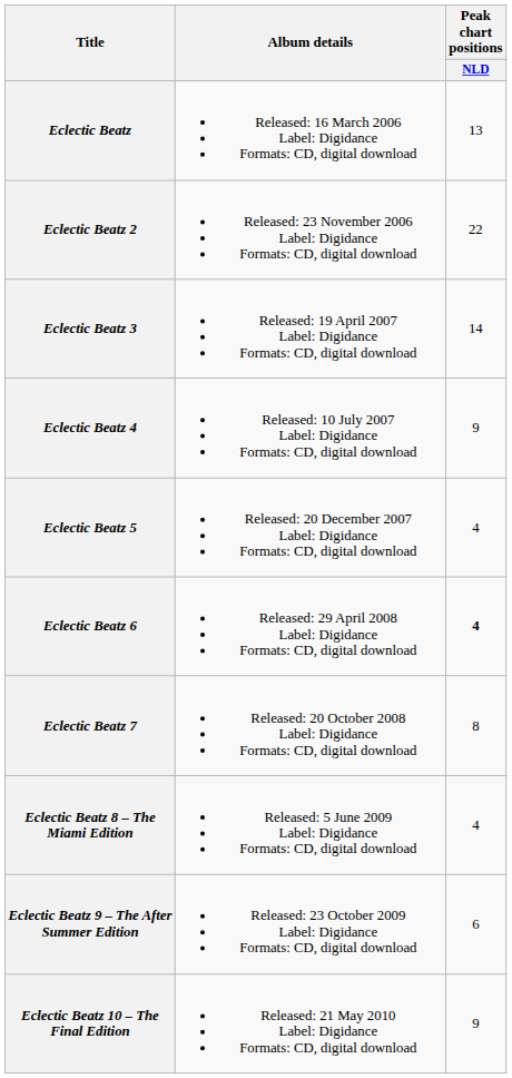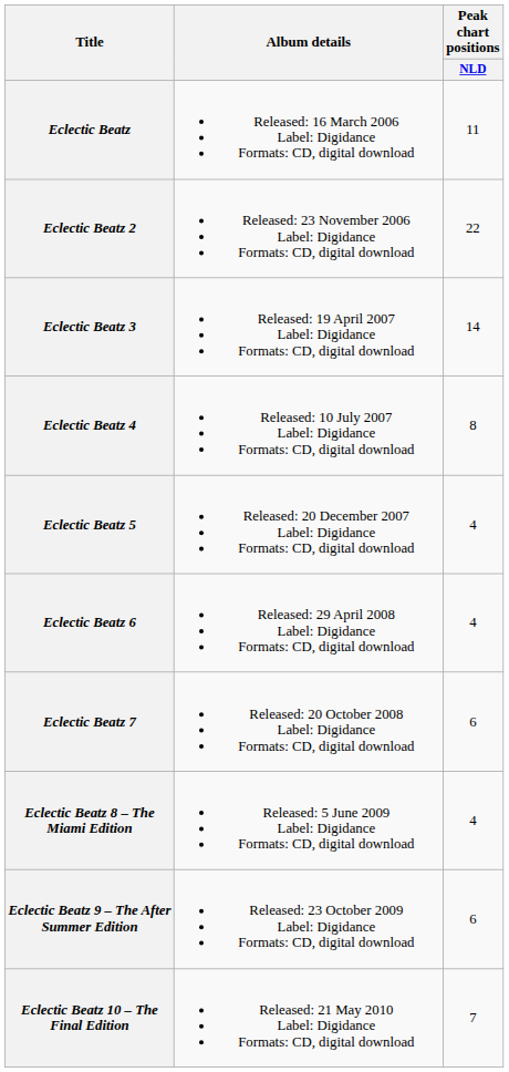Eclectic Beatz | Peak chart positions / NLD: 13 -> 11
Eclectic Beatz 4 | Peak chart positions / NLD: 9 -> 8
Eclectic Beatz 6 | Peak chart positions / NLD: bold -> normal
Eclectic Beatz 7 | Peak chart positions / NLD: 8 -> 6
Eclectic Beatz 10 – The Final Edition | Peak chart positions / NLD: 9 -> 7
